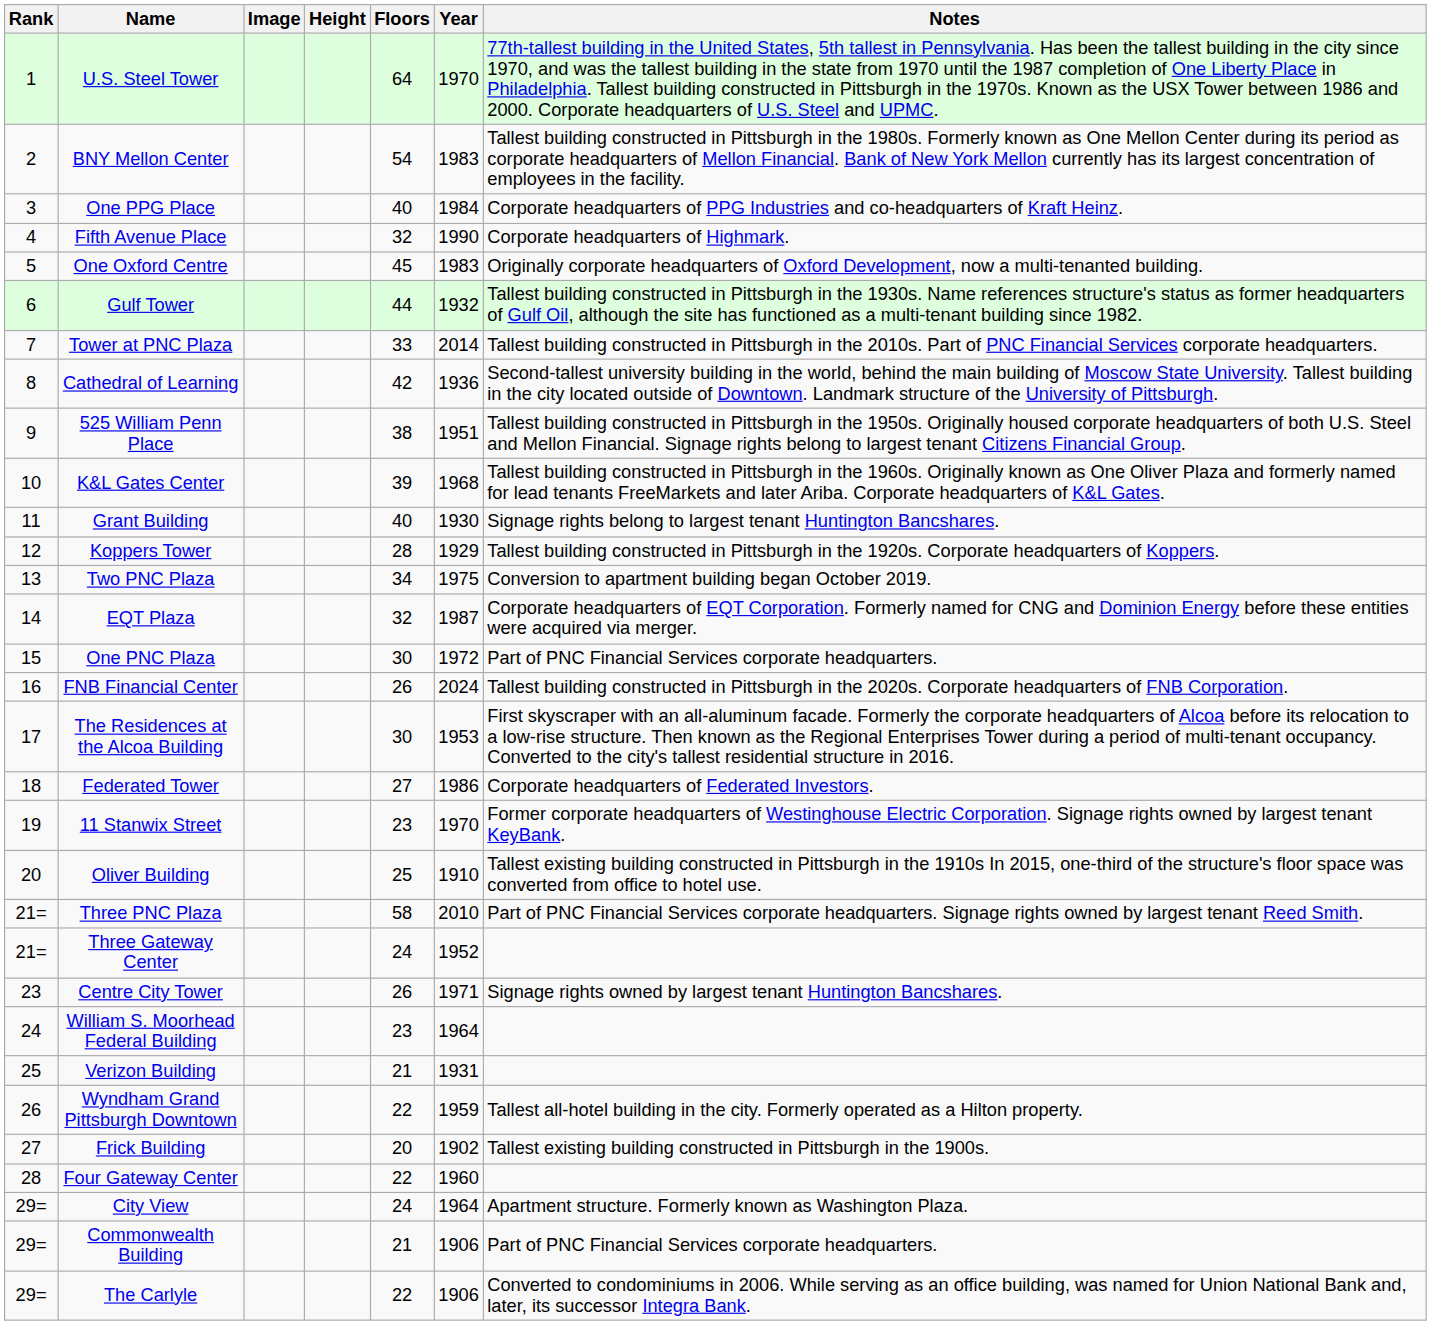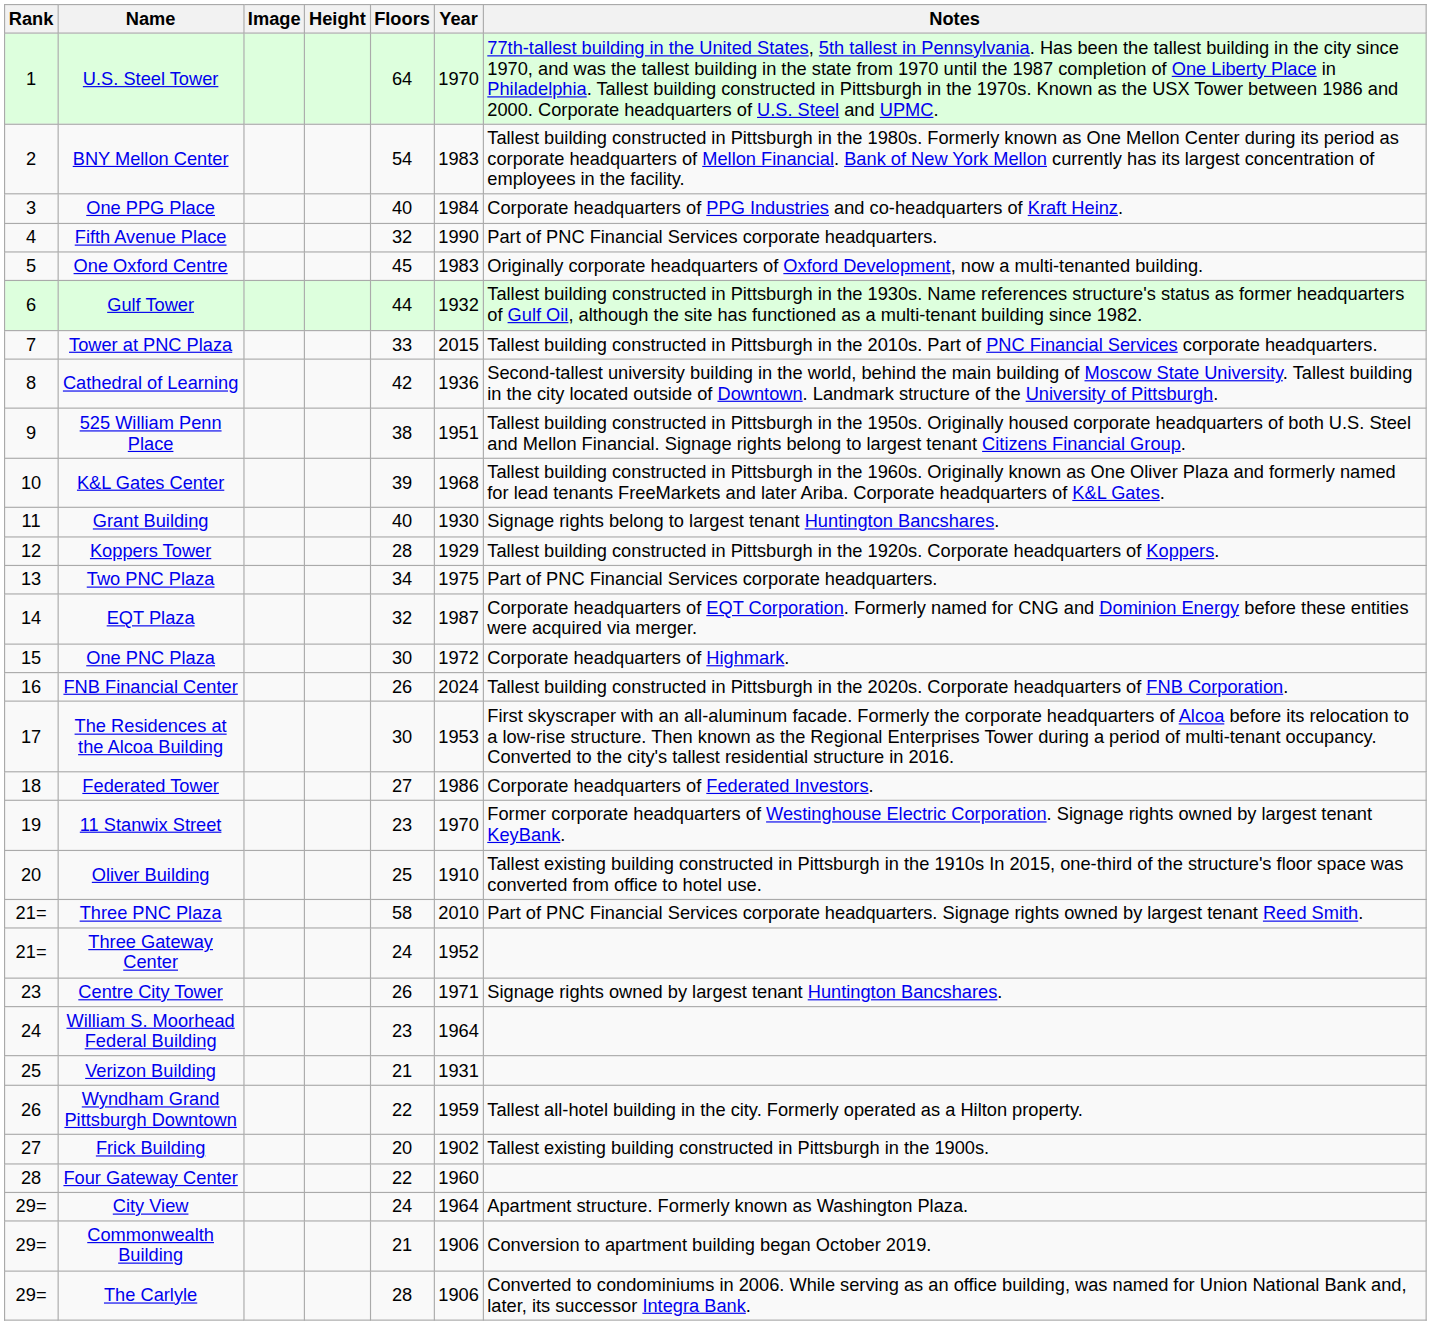Fifth Avenue Place | Notes: Corporate headquarters of Highmark. -> Part of PNC Financial Services corporate headquarters.
Tower at PNC Plaza | Year: 2014 -> 2015
Two PNC Plaza | Notes: Conversion to apartment building began October 2019. -> Part of PNC Financial Services corporate headquarters.
One PNC Plaza | Notes: Part of PNC Financial Services corporate headquarters. -> Corporate headquarters of Highmark.
Commonwealth Building | Notes: Part of PNC Financial Services corporate headquarters. -> Conversion to apartment building began October 2019.
The Carlyle | Floors: 22 -> 28
